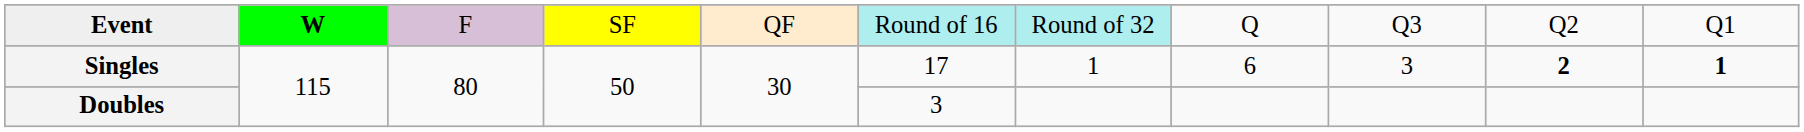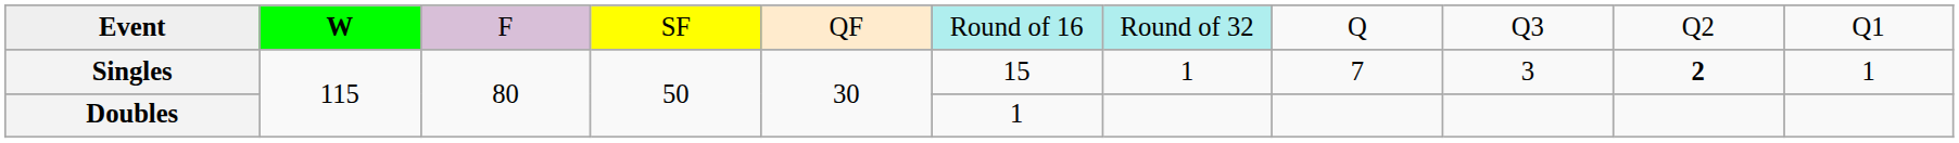Singles | column 6: 17 -> 15
Singles | column 8: 6 -> 7
Singles | column 11: bold -> normal
Doubles | column 6: 3 -> 1
